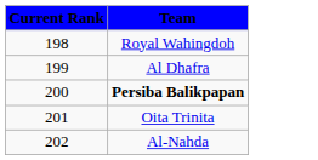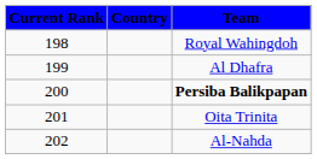+ column: Country
